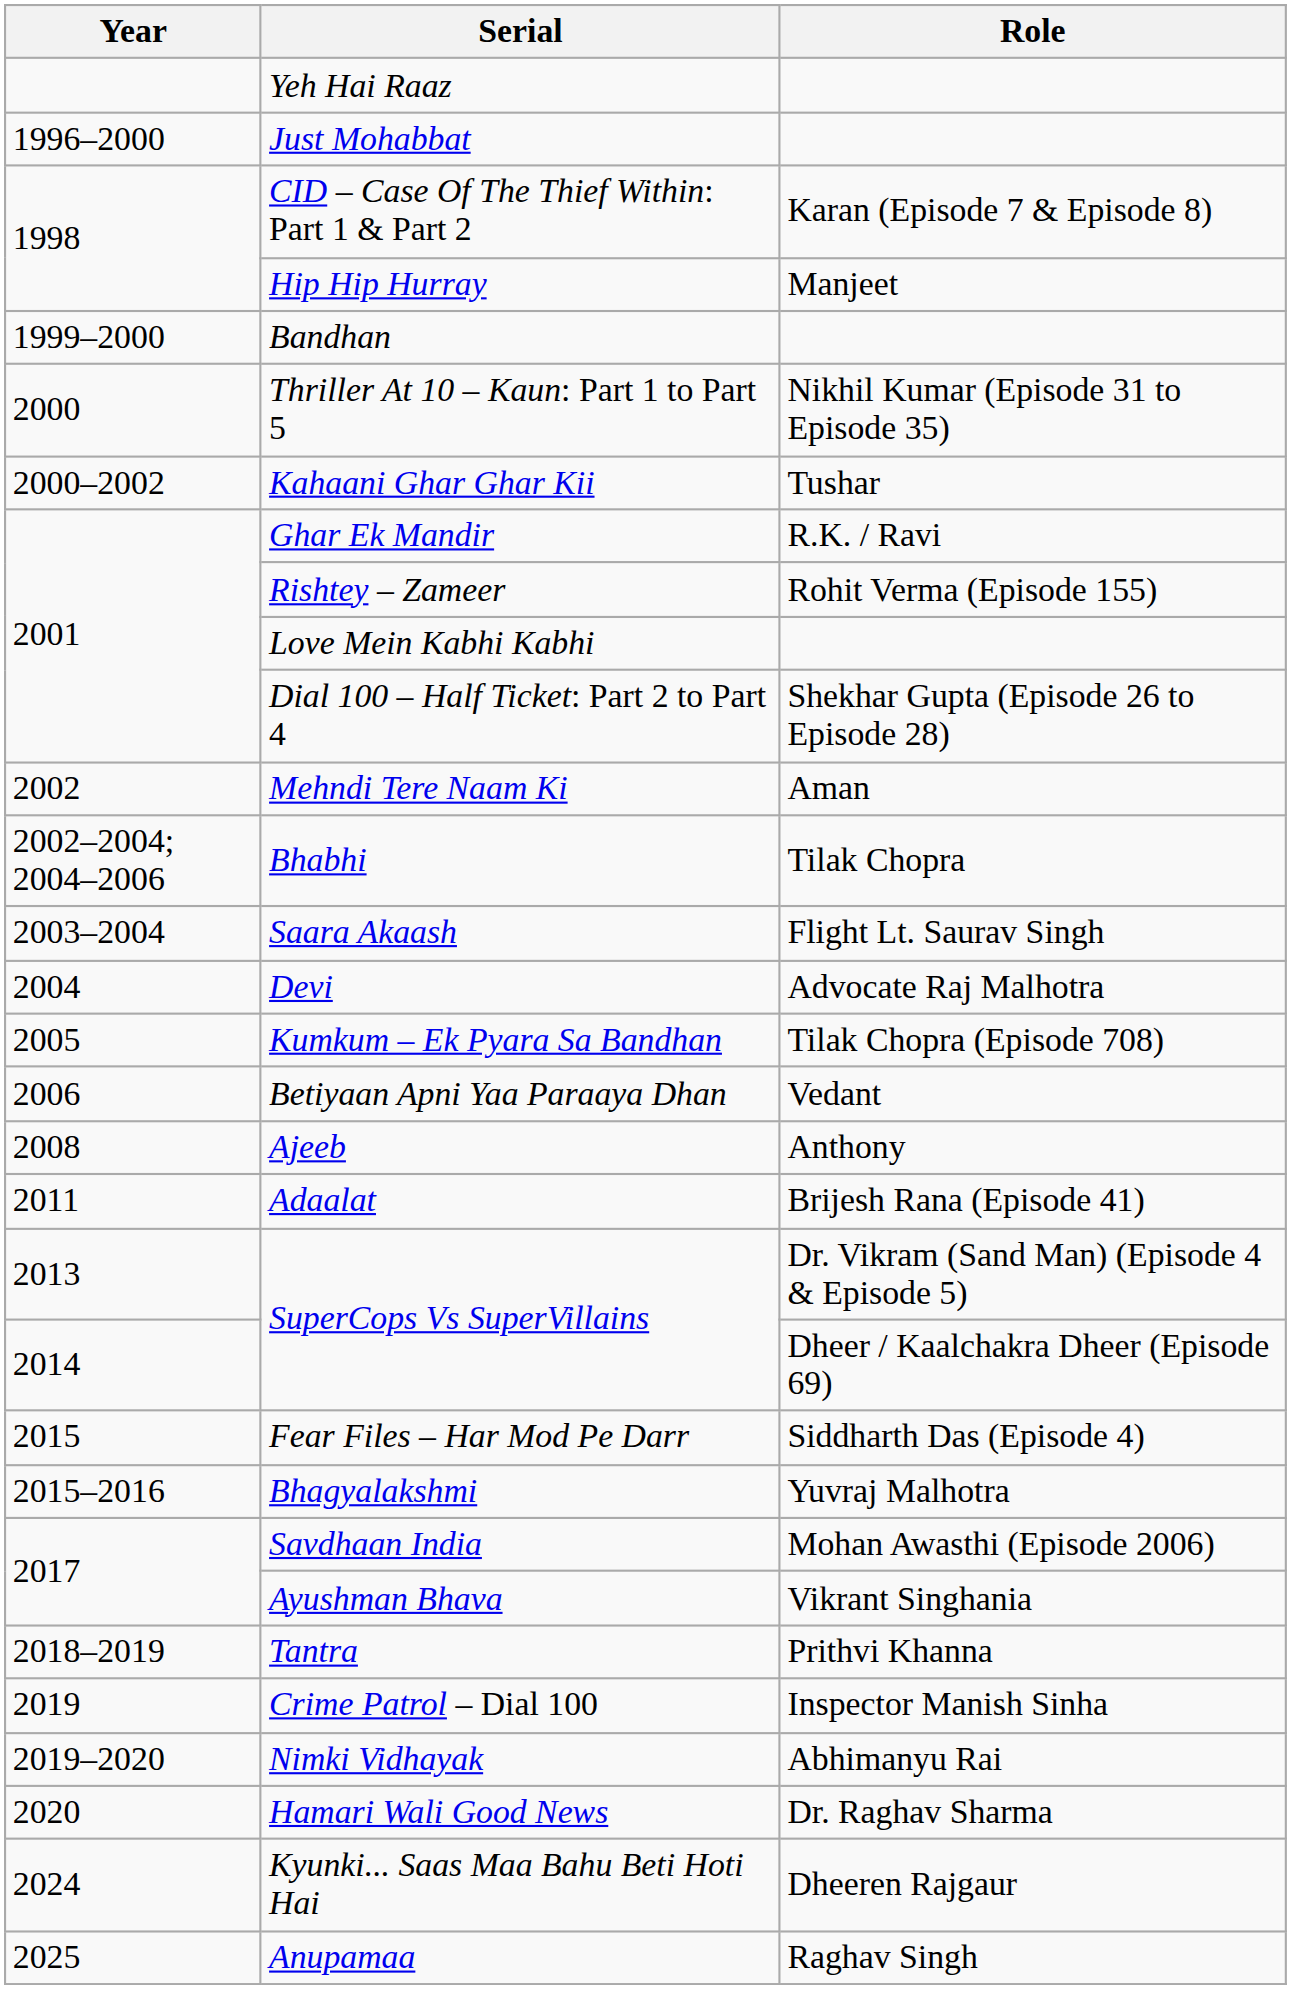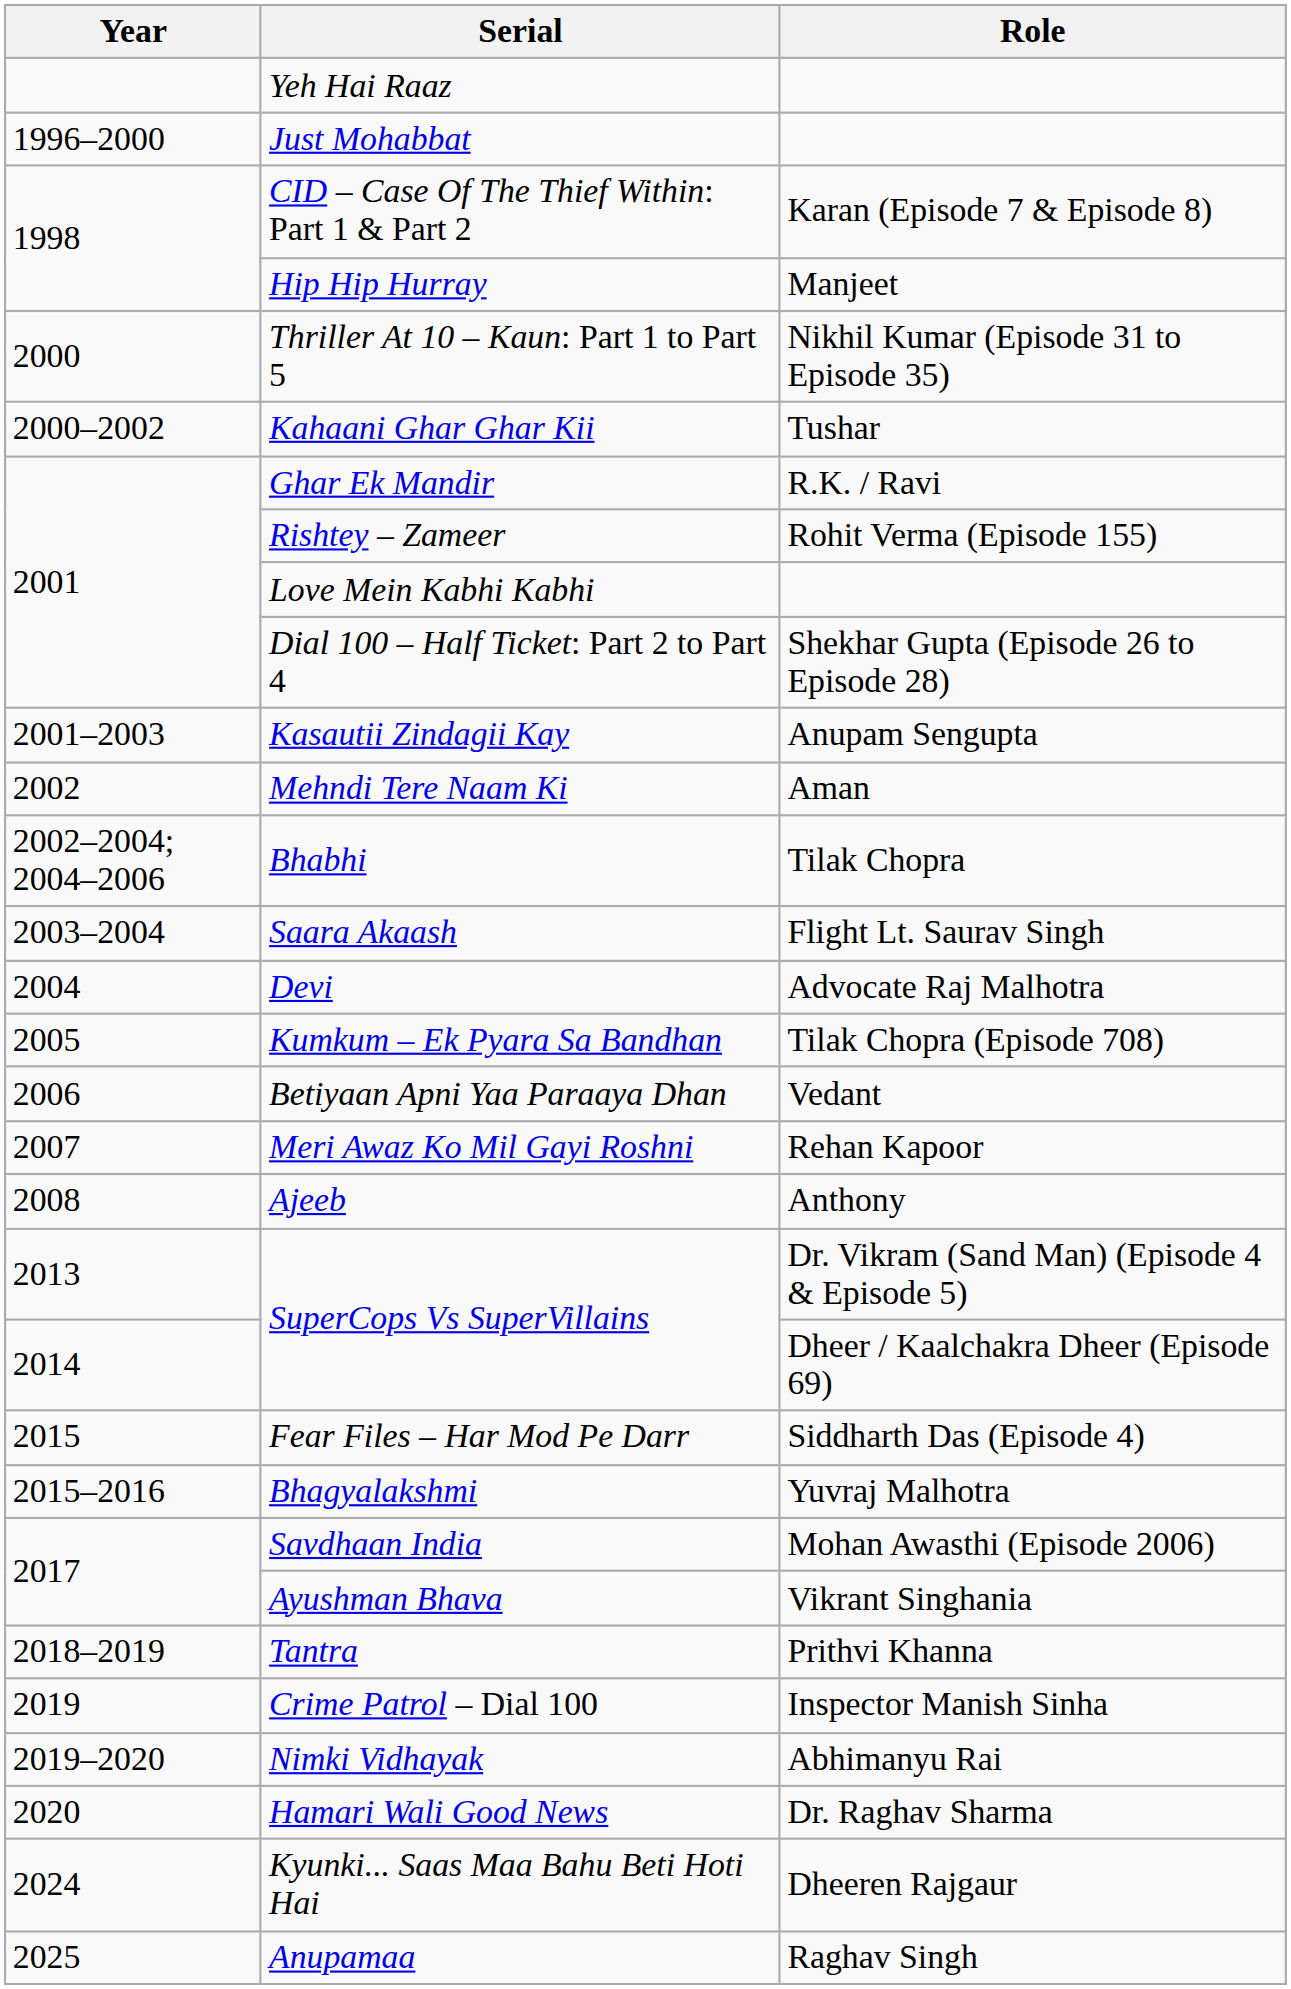- row: 1999–2000 | Bandhan
+ row: 2001–2003 | Kasautii Zindagii Kay | Anupam Sengupta
+ row: 2007 | Meri Awaz Ko Mil Gayi Roshni | Rehan Kapoor
- row: 2011 | Adaalat | Brijesh Rana (Episode 41)
